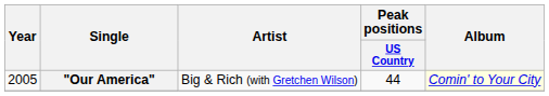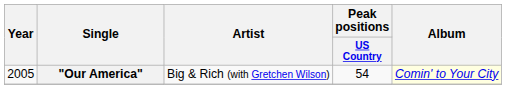"Our America" | Peak positions / US Country: 44 -> 54
